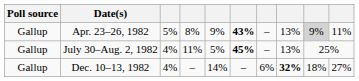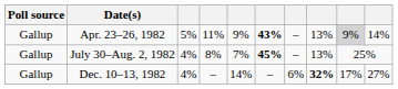Apr. 23–26, 1982 | column 4: 8% -> 11%
Apr. 23–26, 1982 | column 10: 11% -> 14%
July 30–Aug. 2, 1982 | column 4: 11% -> 8%
July 30–Aug. 2, 1982 | column 5: 5% -> 7%
Dec. 10–13, 1982 | column 9: 18% -> 17%
